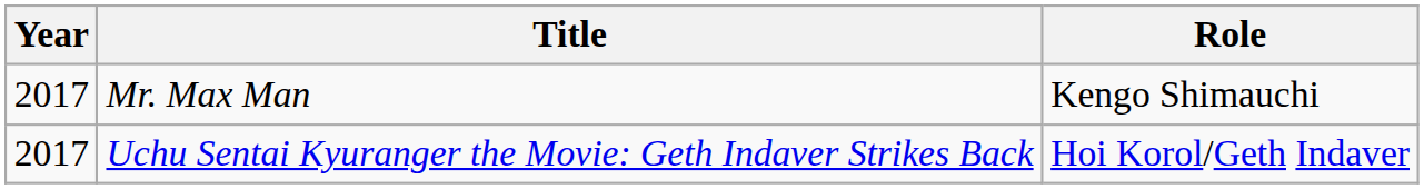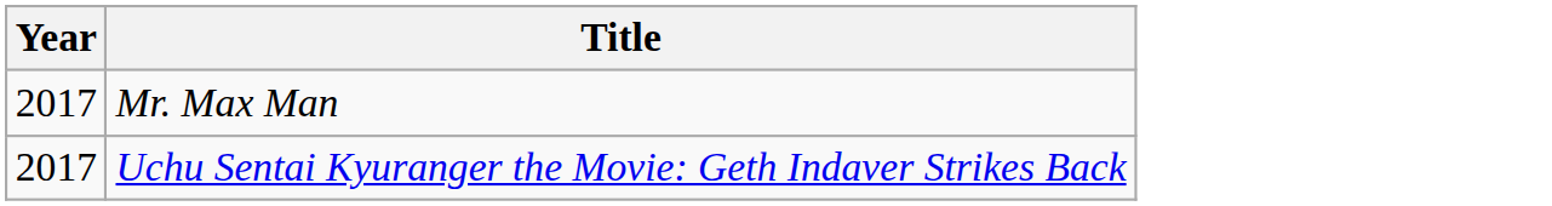- column: Role | Kengo Shimauchi | Hoi Korol/Geth Indaver
